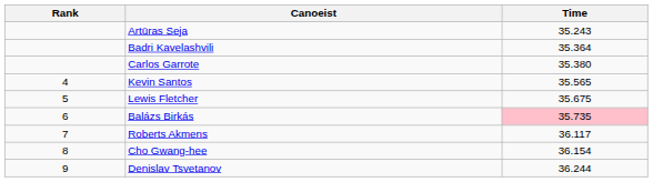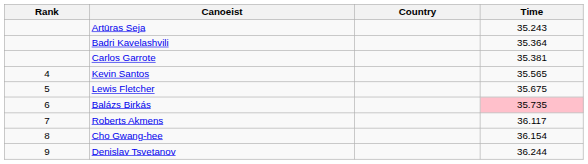+ column: Country
Carlos Garrote | Time: 35.380 -> 35.381
